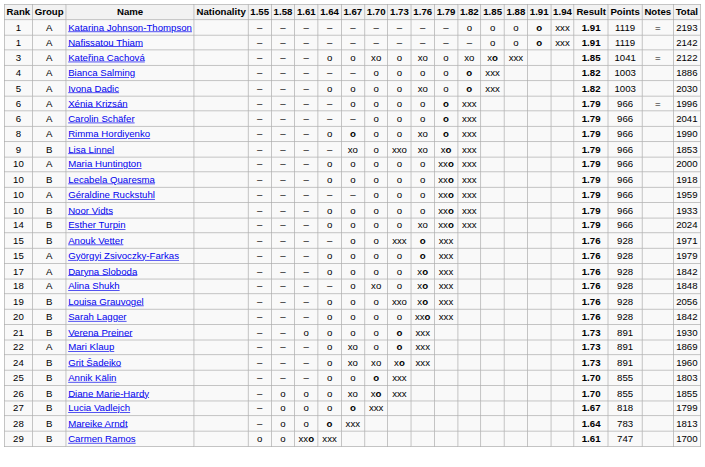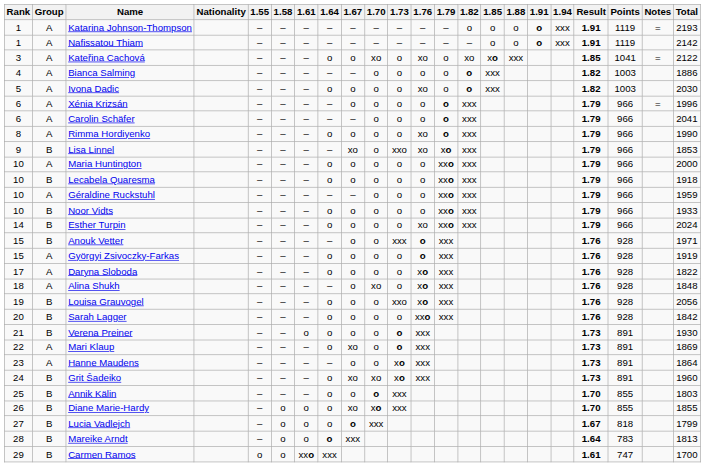Rimma Hordiyenko | 1.67: bold -> normal
Györgyi Zsivoczky-Farkas | Total: 1979 -> 1919
Daryna Sloboda | Total: 1842 -> 1822
+ row: 23 | A | Hanne Maudens | – | – | – | – | o | o | xo | xxx | 1.73 | 891 | 1864
